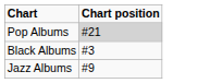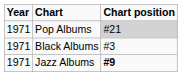+ column: Year | 1971 | 1971 | 1971
Jazz Albums | Chart position: normal -> bold
